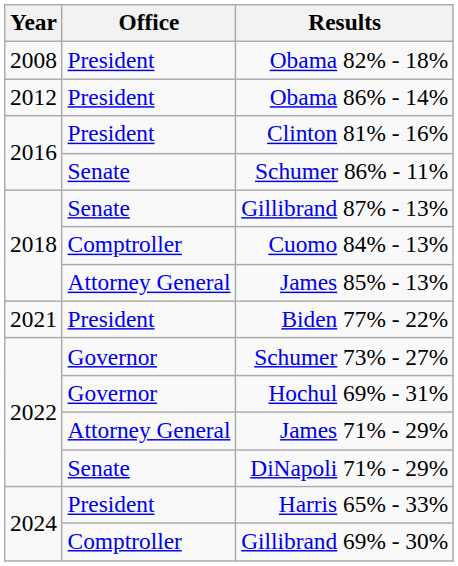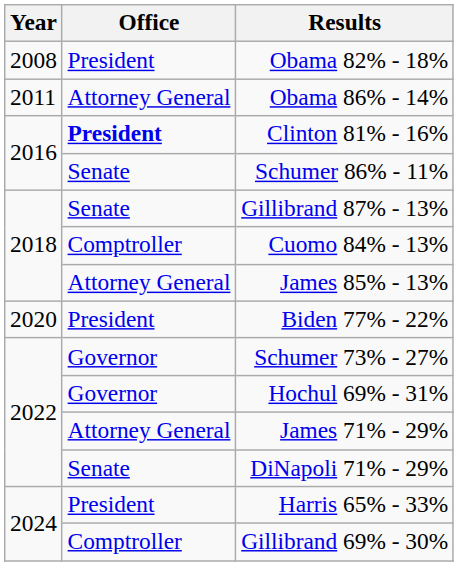Obama 86% - 14% | Year: 2012 -> 2011
Obama 86% - 14% | Office: President -> Attorney General
Clinton 81% - 16% | Office: normal -> bold
Biden 77% - 22% | Year: 2021 -> 2020
